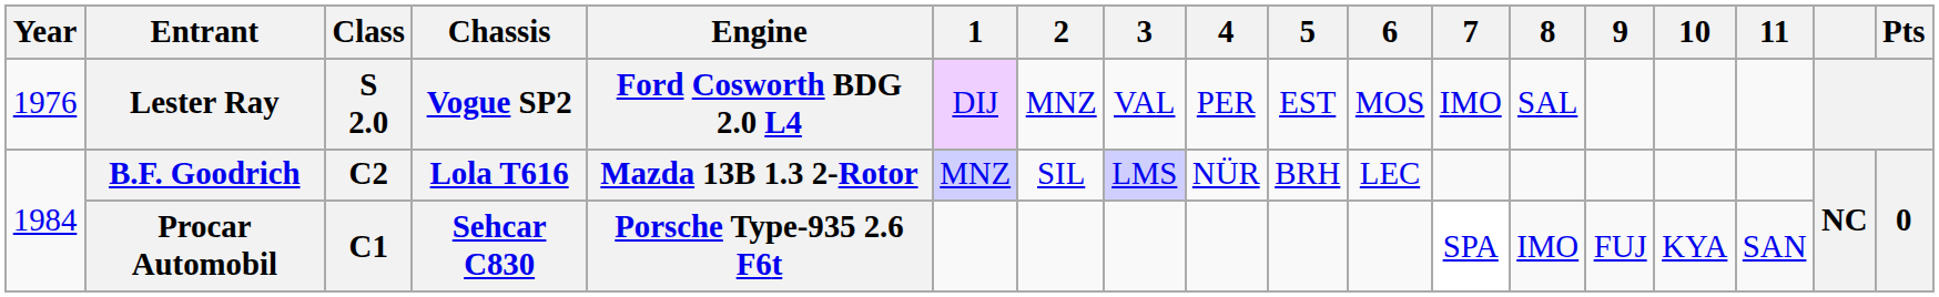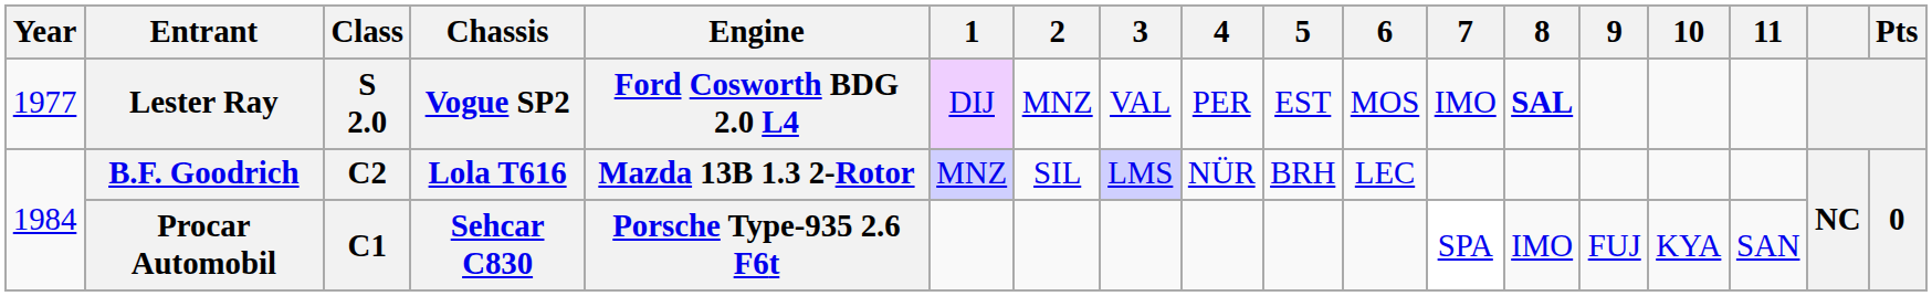Lester Ray | Year: 1976 -> 1977
Lester Ray | 8: normal -> bold
